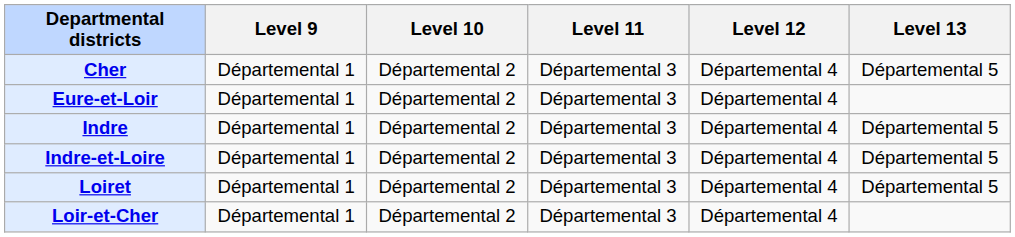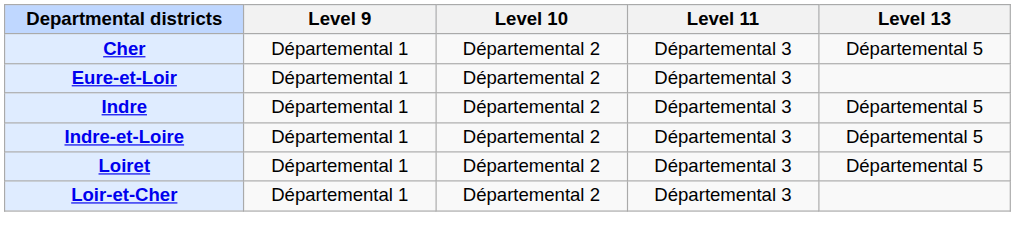- column: Level 12 | Départemental 4 | Départemental 4 | Départemental 4 | Départemental 4 | Départemental 4 | Départemental 4
